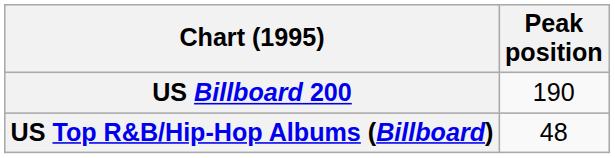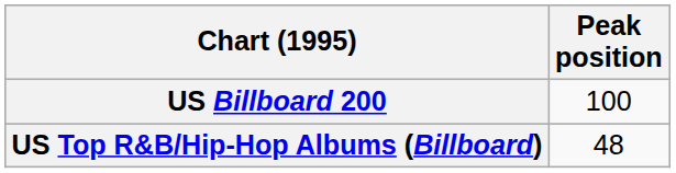US Billboard 200 | Peak position: 190 -> 100
